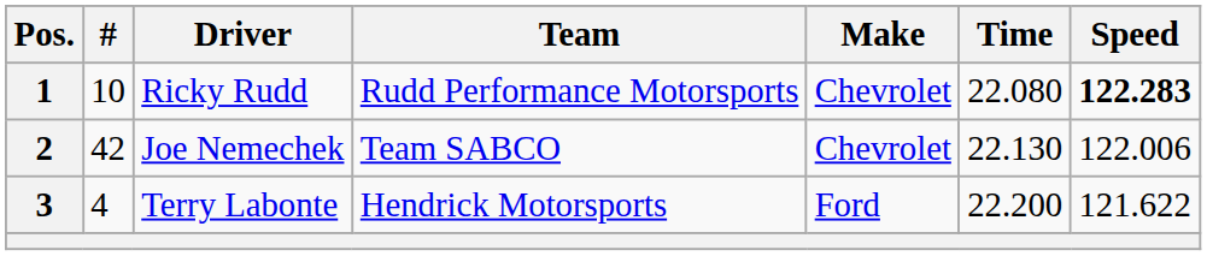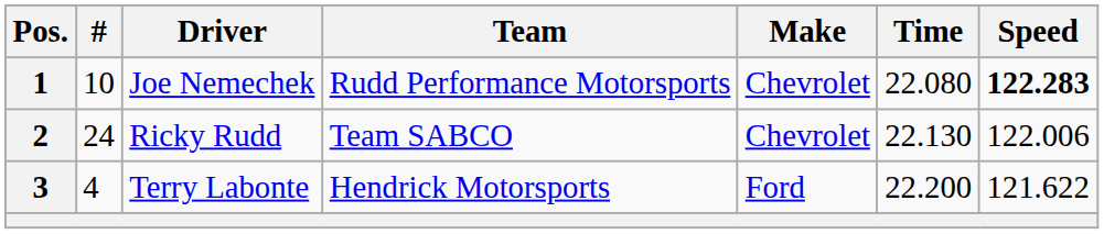1 | Driver: Ricky Rudd -> Joe Nemechek
2 | #: 42 -> 24
2 | Driver: Joe Nemechek -> Ricky Rudd
